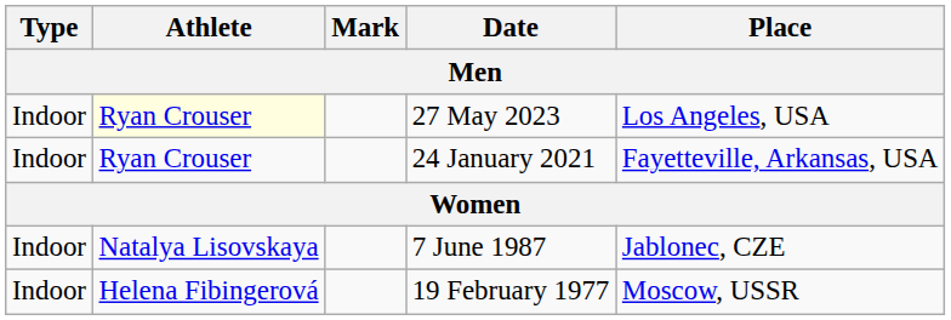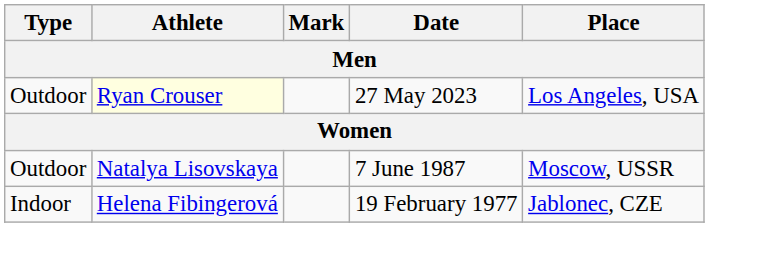27 May 2023 | Type: Indoor -> Outdoor
- row: Indoor | Ryan Crouser | 24 January 2021 | Fayetteville, Arkansas, USA
7 June 1987 | Type: Indoor -> Outdoor
7 June 1987 | Place: Jablonec, CZE -> Moscow, USSR
19 February 1977 | Place: Moscow, USSR -> Jablonec, CZE
